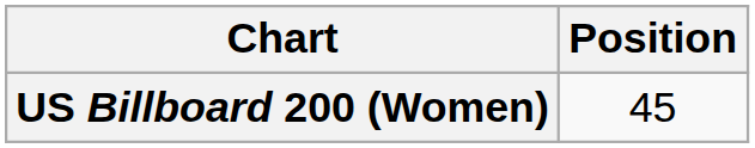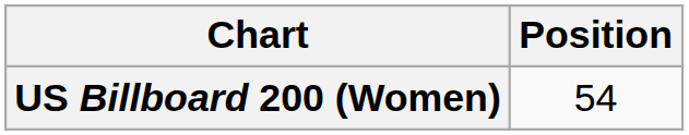US Billboard 200 (Women) | Position: 45 -> 54
